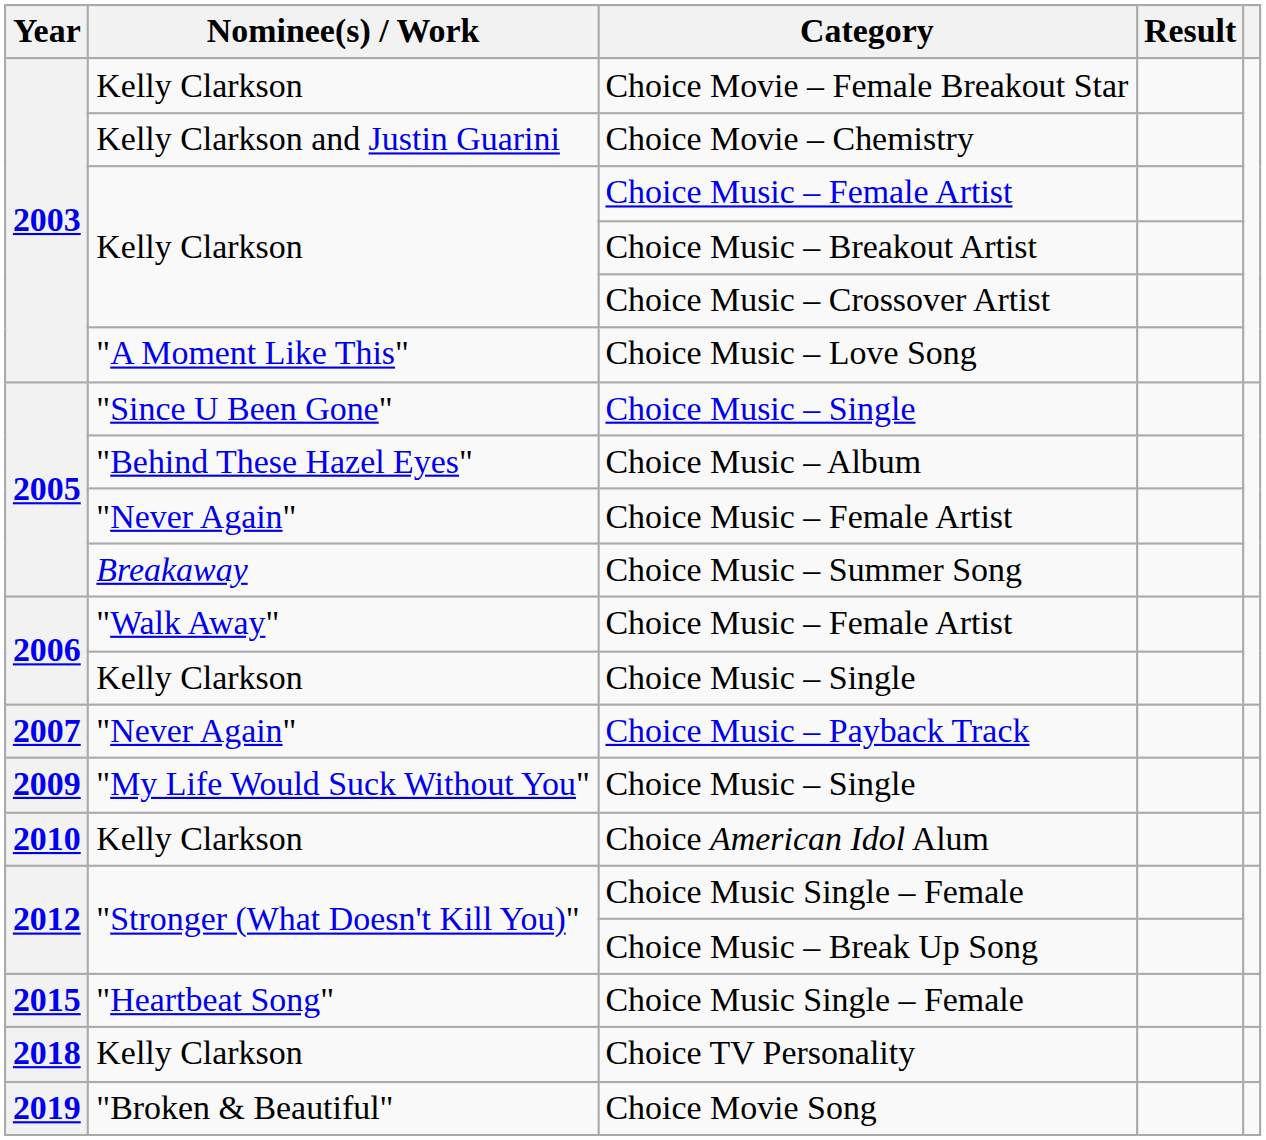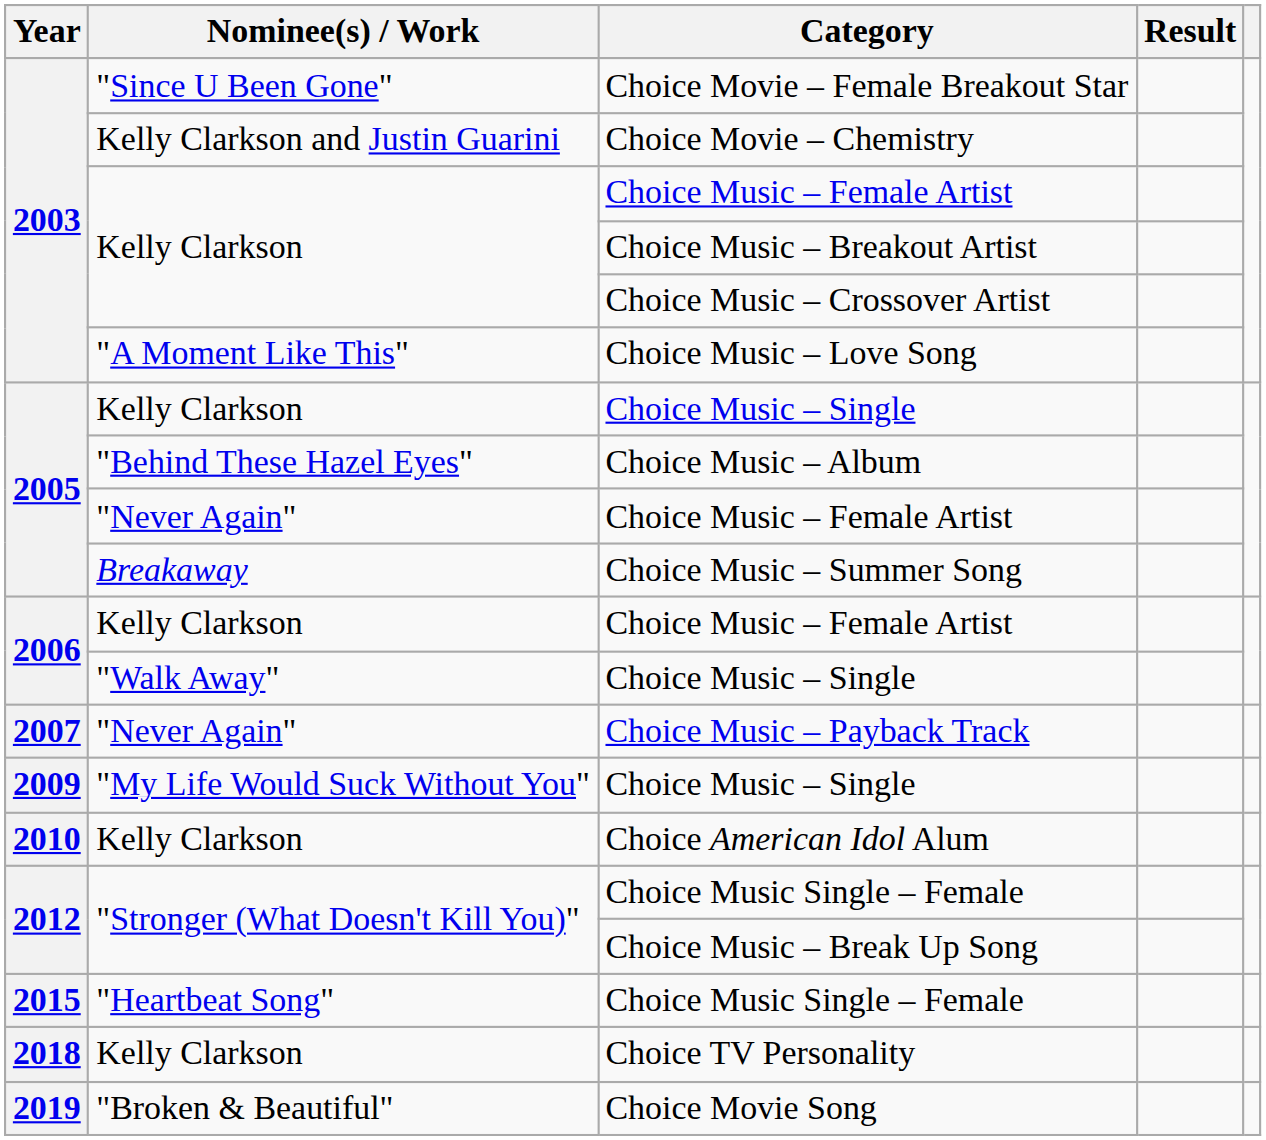Choice Movie – Female Breakout Star | Nominee(s) / Work: Kelly Clarkson -> "Since U Been Gone"
2005 / Choice Music – Single | Nominee(s) / Work: "Since U Been Gone" -> Kelly Clarkson
2006 / Choice Music – Female Artist | Nominee(s) / Work: "Walk Away" -> Kelly Clarkson
2006 / Choice Music – Single | Nominee(s) / Work: Kelly Clarkson -> "Walk Away"
